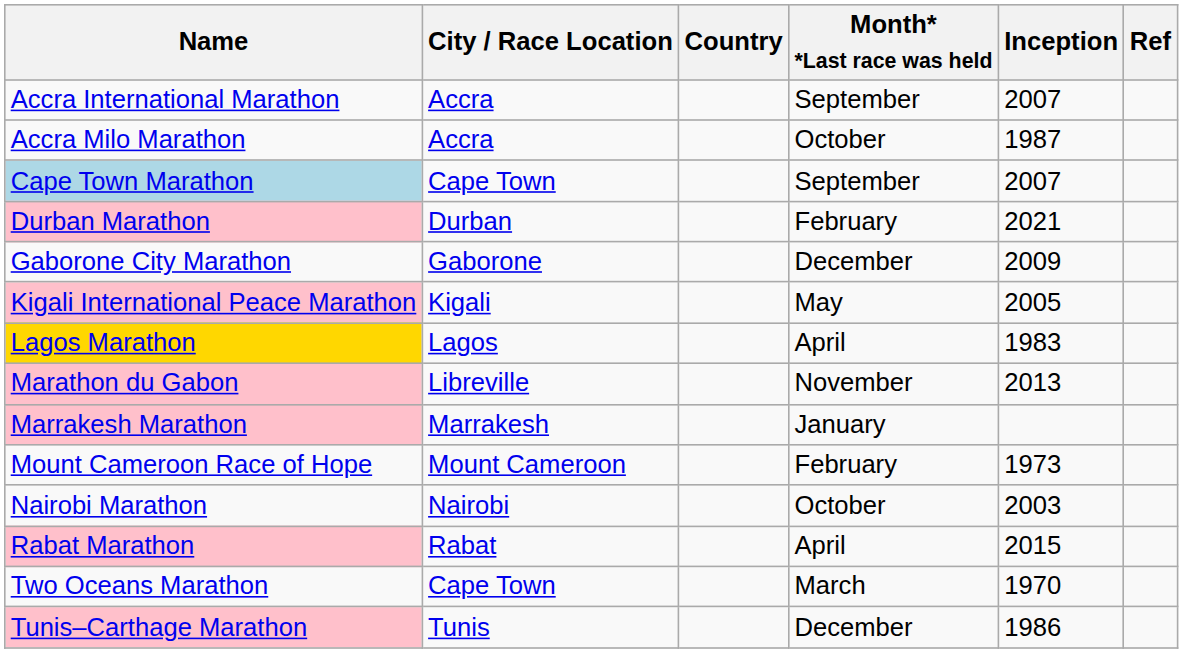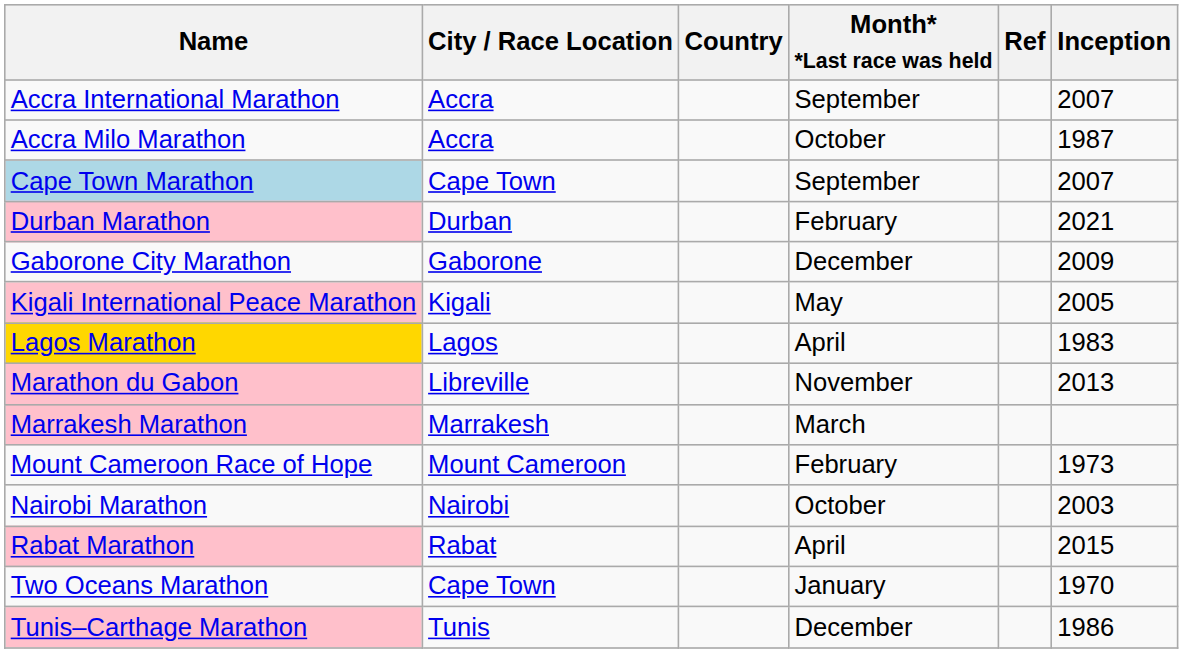columns swapped: Inception <-> Ref
Marrakesh Marathon | Month* *Last race was held: January -> March
Two Oceans Marathon | Month* *Last race was held: March -> January
